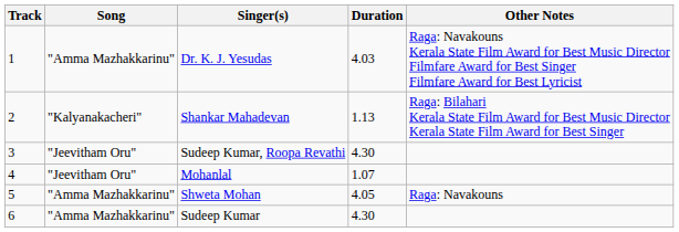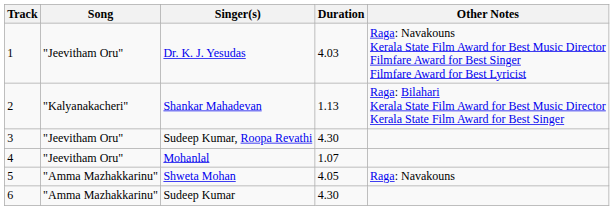Dr. K. J. Yesudas | Song: "Amma Mazhakkarinu" -> "Jeevitham Oru"
